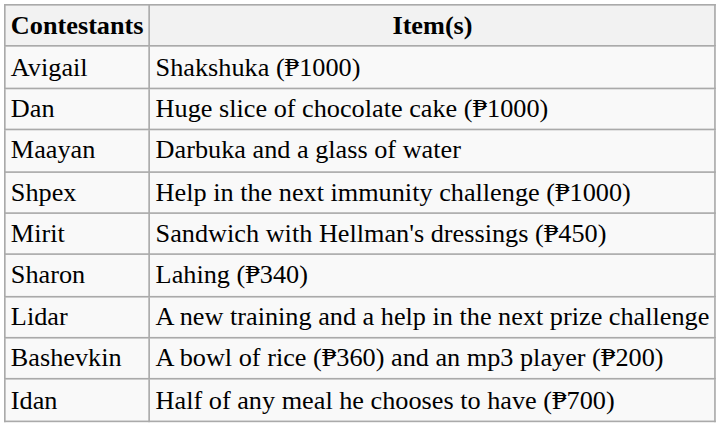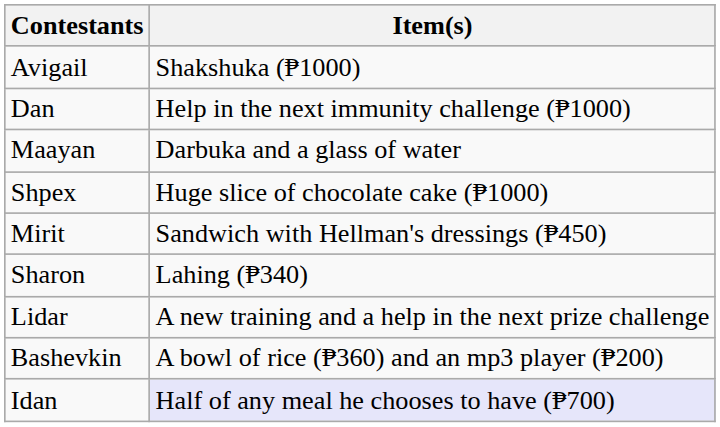Dan | Item(s): Huge slice of chocolate cake (₱1000) -> Help in the next immunity challenge (₱1000)
Shpex | Item(s): Help in the next immunity challenge (₱1000) -> Huge slice of chocolate cake (₱1000)
Idan | Item(s): no background -> lavender background
